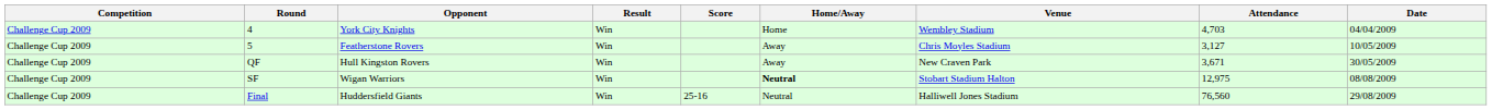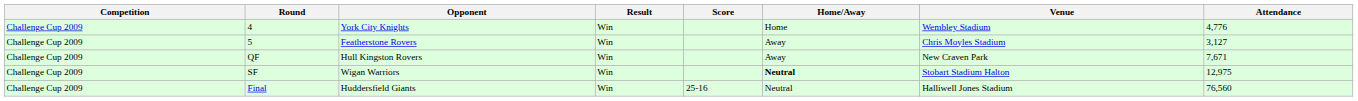- column: Date | 04/04/2009 | 10/05/2009 | 30/05/2009 | 08/08/2009 | 29/08/2009
4 | Attendance: 4,703 -> 4,776
QF | Attendance: 3,671 -> 7,671
